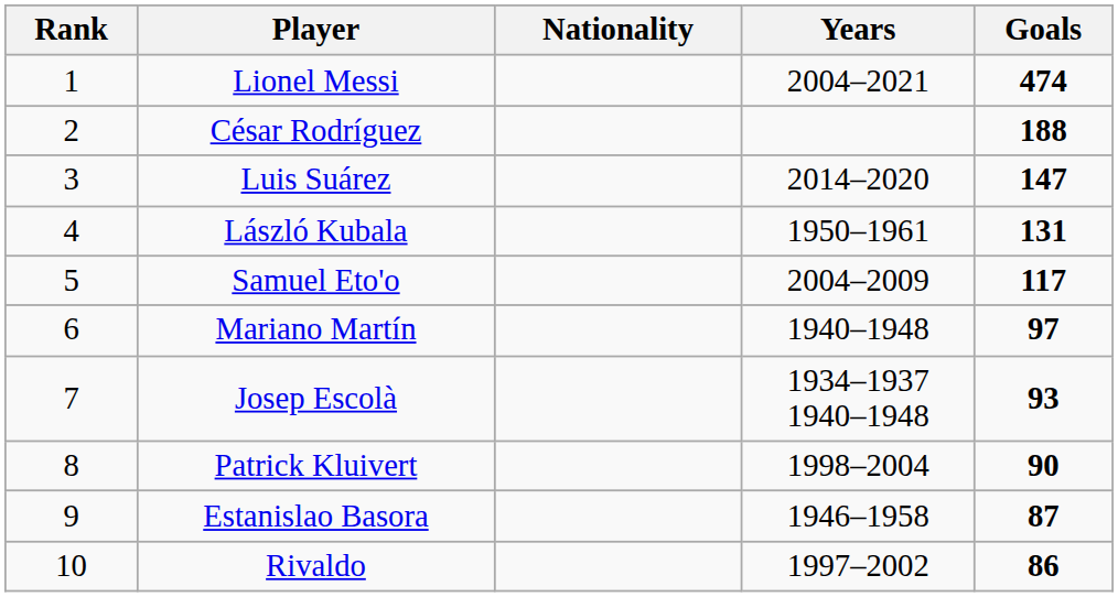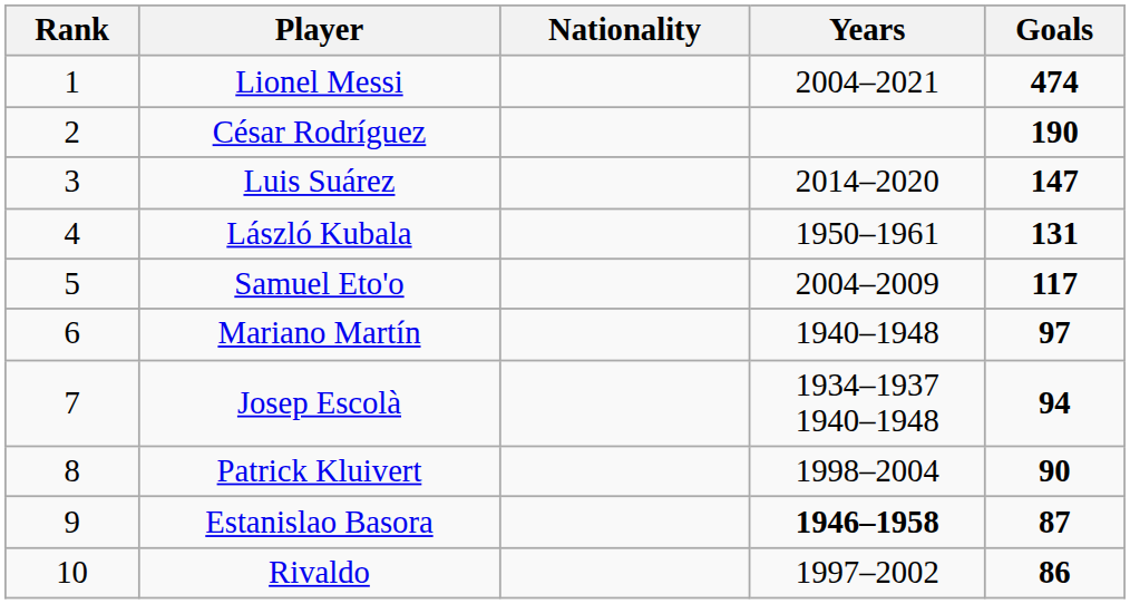César Rodríguez | Goals: 188 -> 190
Josep Escolà | Goals: 93 -> 94
Estanislao Basora | Years: normal -> bold
